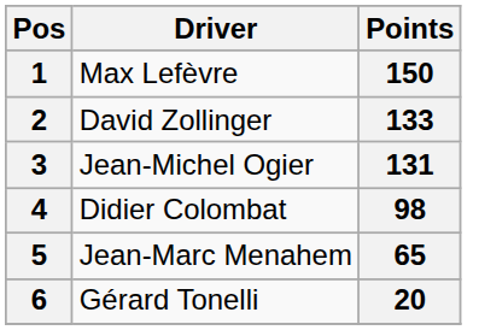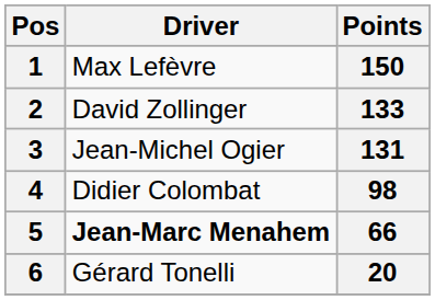5 | Driver: normal -> bold
5 | Points: 65 -> 66
